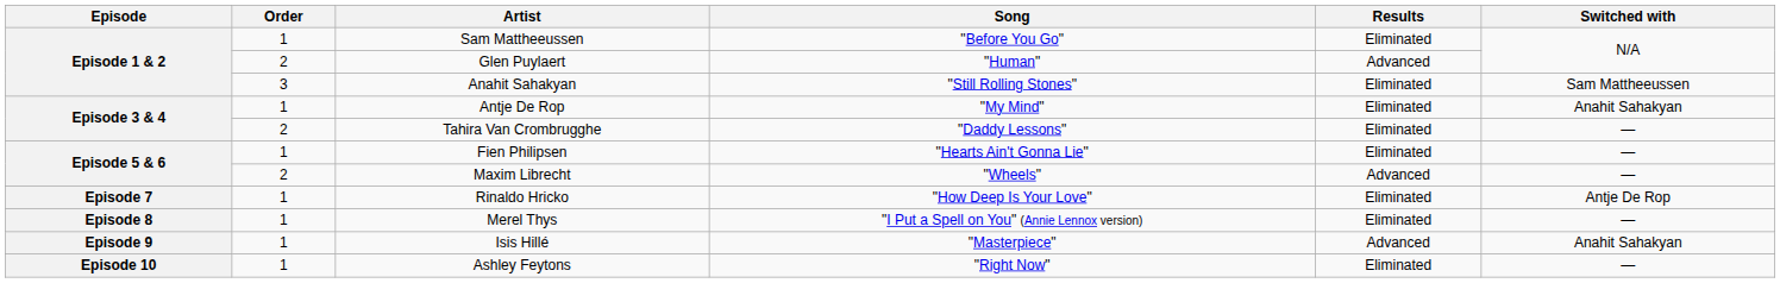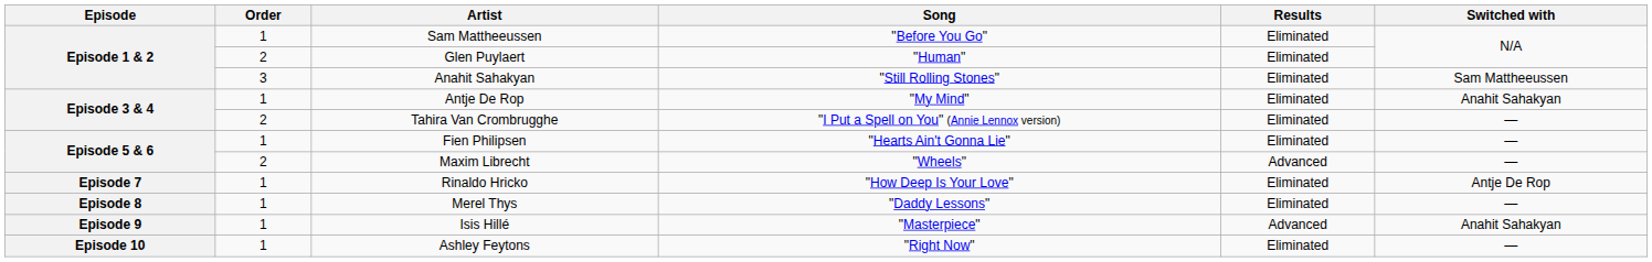Glen Puylaert | Results: Advanced -> Eliminated
Tahira Van Crombrugghe | Song: "Daddy Lessons" -> "I Put a Spell on You" (Annie Lennox version)
Merel Thys | Song: "I Put a Spell on You" (Annie Lennox version) -> "Daddy Lessons"
